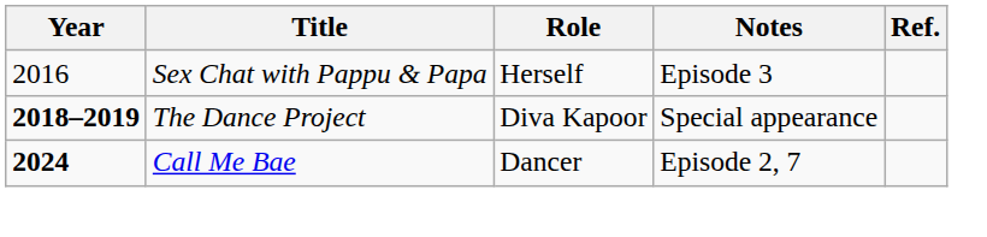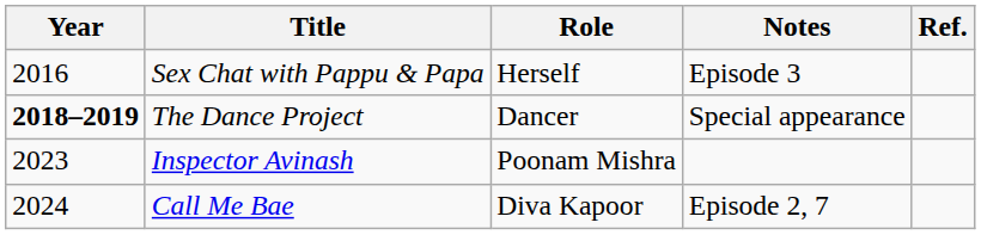The Dance Project | Role: Diva Kapoor -> Dancer
+ row: 2023 | Inspector Avinash | Poonam Mishra
Call Me Bae | Year: bold -> normal
Call Me Bae | Role: Dancer -> Diva Kapoor
